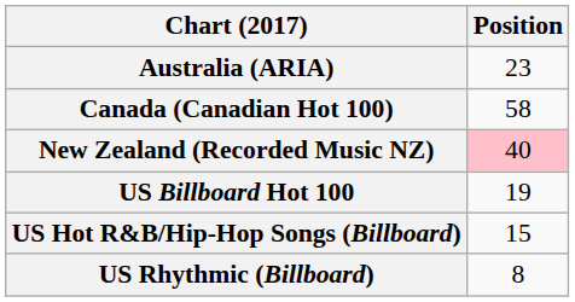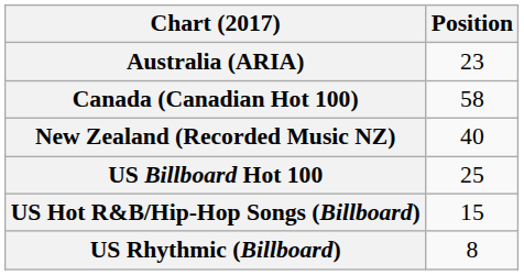New Zealand (Recorded Music NZ) | Position: pink background -> no background
US Billboard Hot 100 | Position: 19 -> 25
